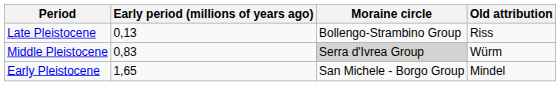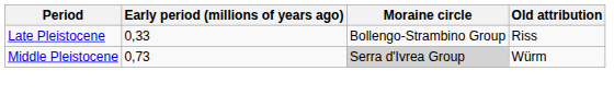Late Pleistocene | Early period (millions of years ago): 0,13 -> 0,33
Middle Pleistocene | Early period (millions of years ago): 0,83 -> 0,73
- row: Early Pleistocene | 1,65 | San Michele - Borgo Group | Mindel
